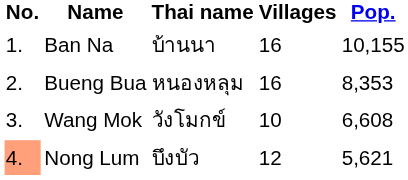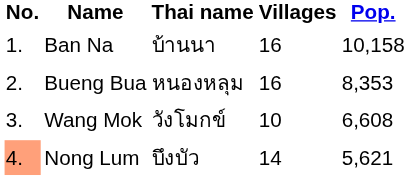Ban Na | Pop.: 10,155 -> 10,158
Nong Lum | Villages: 12 -> 14
